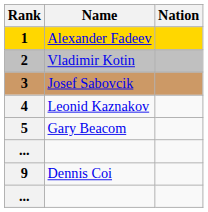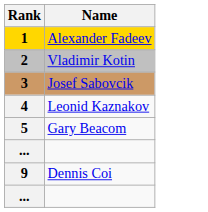- column: Nation
